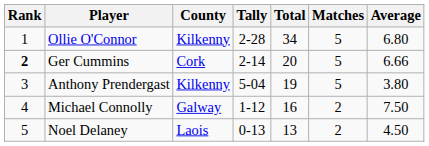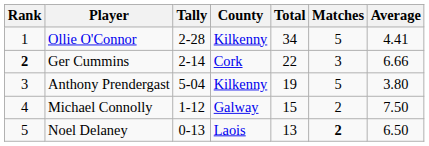columns swapped: County <-> Tally
Ollie O'Connor | Average: 6.80 -> 4.41
Ger Cummins | Total: 20 -> 22
Ger Cummins | Matches: 5 -> 3
Michael Connolly | Total: 16 -> 15
Noel Delaney | Matches: normal -> bold
Noel Delaney | Average: 4.50 -> 6.50
